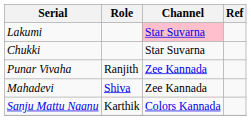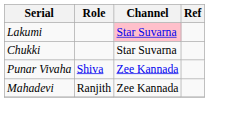Punar Vivaha | Role: Ranjith -> Shiva
Mahadevi | Role: Shiva -> Ranjith
- row: Sanju Mattu Naanu | Karthik | Colors Kannada
